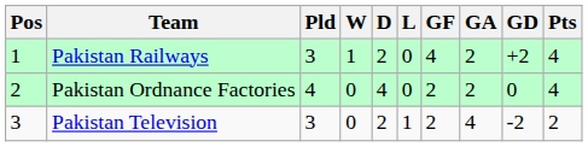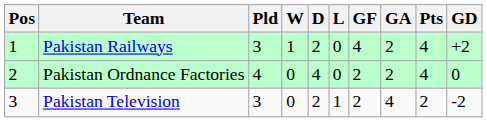columns swapped: GD <-> Pts
